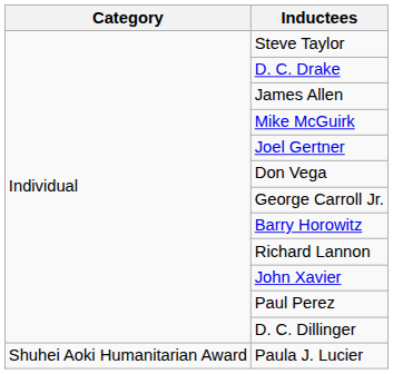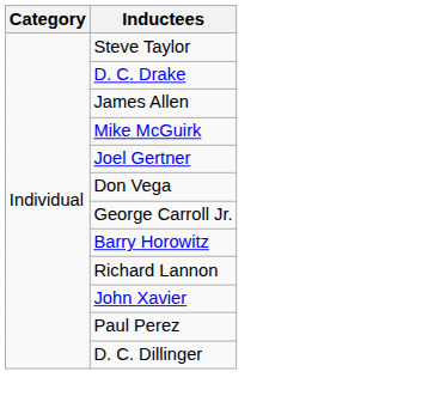- row: Shuhei Aoki Humanitarian Award | Paula J. Lucier
